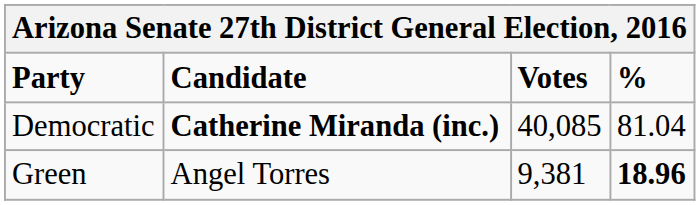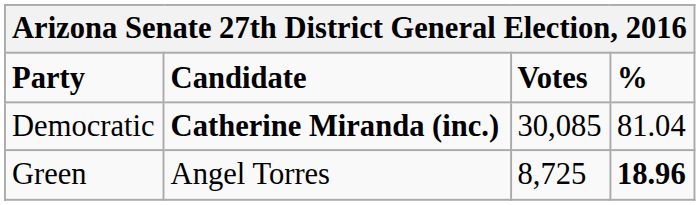Democratic | Votes: 40,085 -> 30,085
Green | Votes: 9,381 -> 8,725
